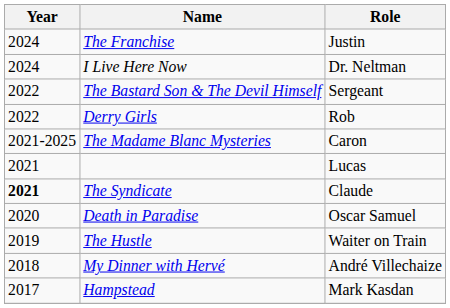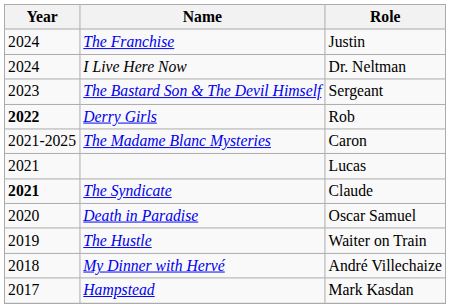The Bastard Son & The Devil Himself | Year: 2022 -> 2023
Derry Girls | Year: normal -> bold
